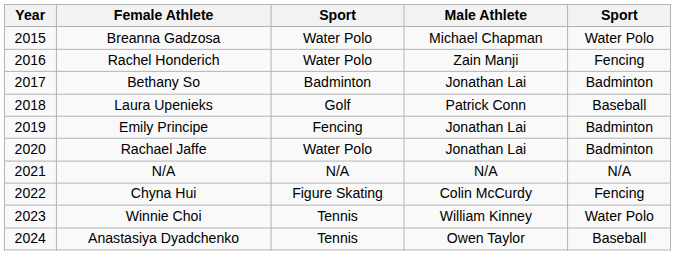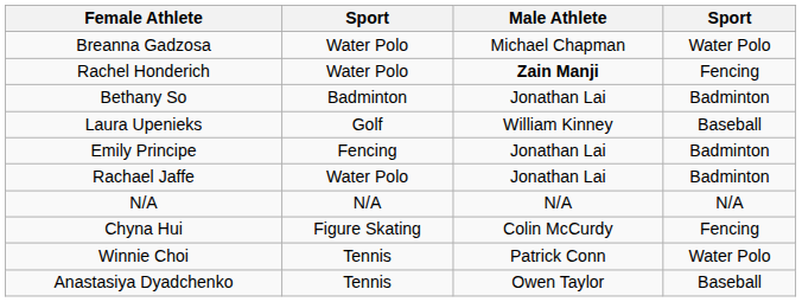- column: Year | 2015 | 2016 | 2017 | 2018 | 2019 | 2020 | 2021 | 2022 | 2023 | 2024
Rachel Honderich | Male Athlete: normal -> bold
Laura Upenieks | Male Athlete: Patrick Conn -> William Kinney
Winnie Choi | Male Athlete: William Kinney -> Patrick Conn
